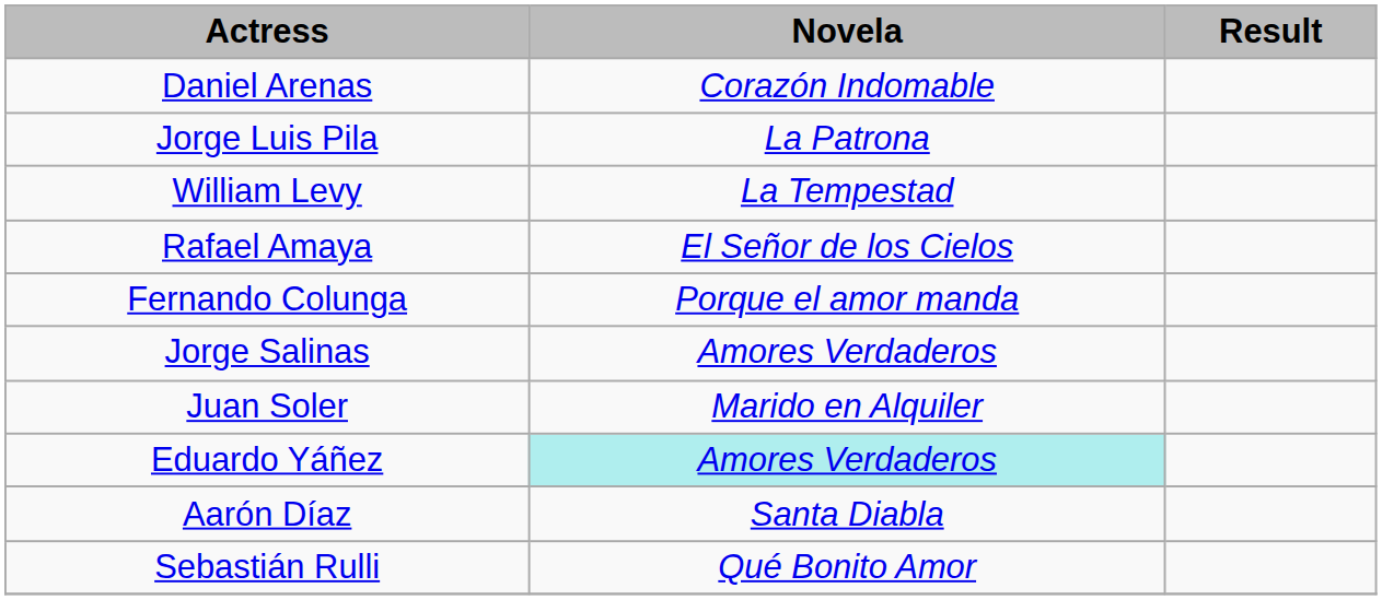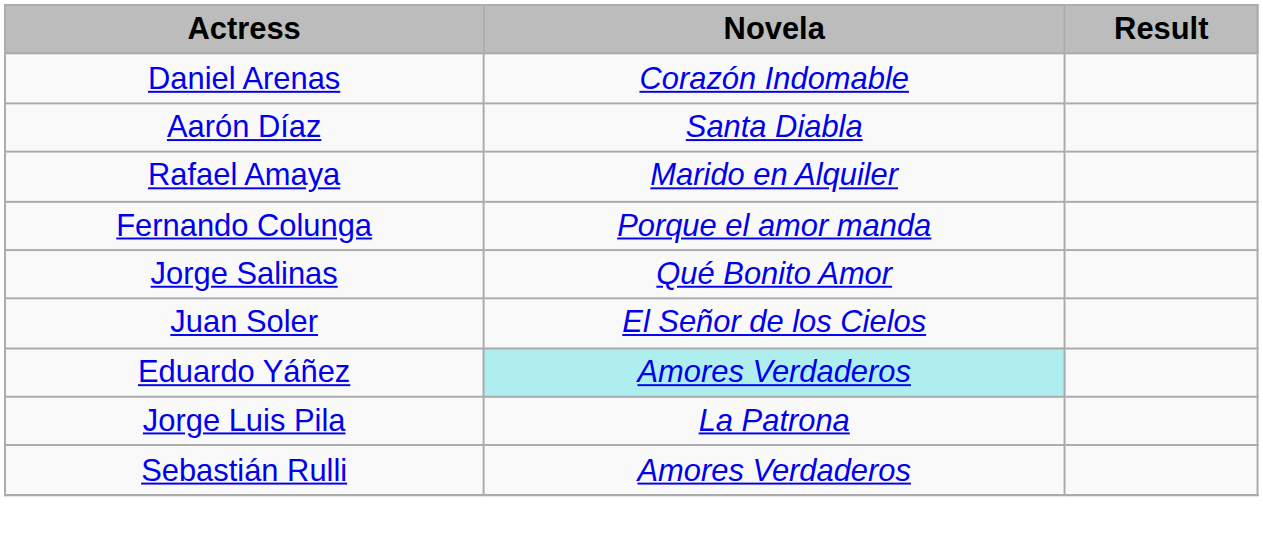rows swapped: Jorge Luis Pila <-> Aarón Díaz
- row: William Levy | La Tempestad
Rafael Amaya | Novela: El Señor de los Cielos -> Marido en Alquiler
Jorge Salinas | Novela: Amores Verdaderos -> Qué Bonito Amor
Juan Soler | Novela: Marido en Alquiler -> El Señor de los Cielos
Sebastián Rulli | Novela: Qué Bonito Amor -> Amores Verdaderos
